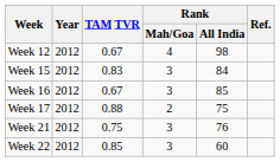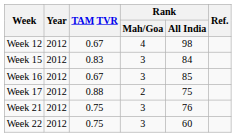Week 22 | TAM TVR: 0.85 -> 0.75
